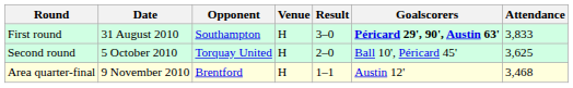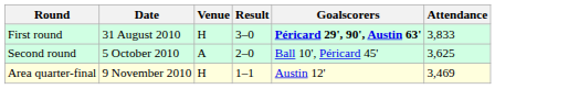- column: Opponent | Southampton | Torquay United | Brentford
Second round | Venue: H -> A
Area quarter-final | Attendance: 3,468 -> 3,469
